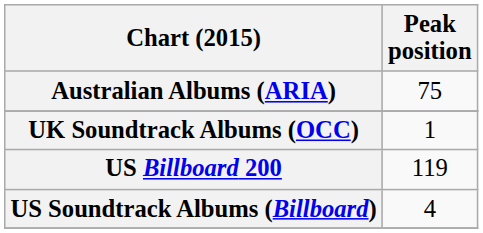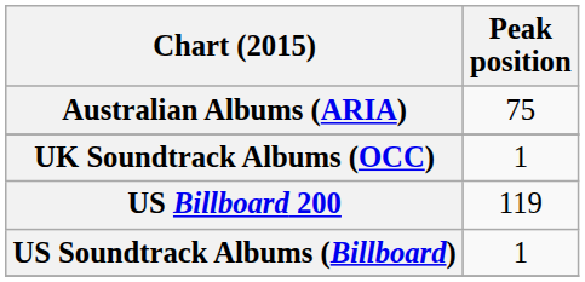US Soundtrack Albums (Billboard) | Peak position: 4 -> 1
